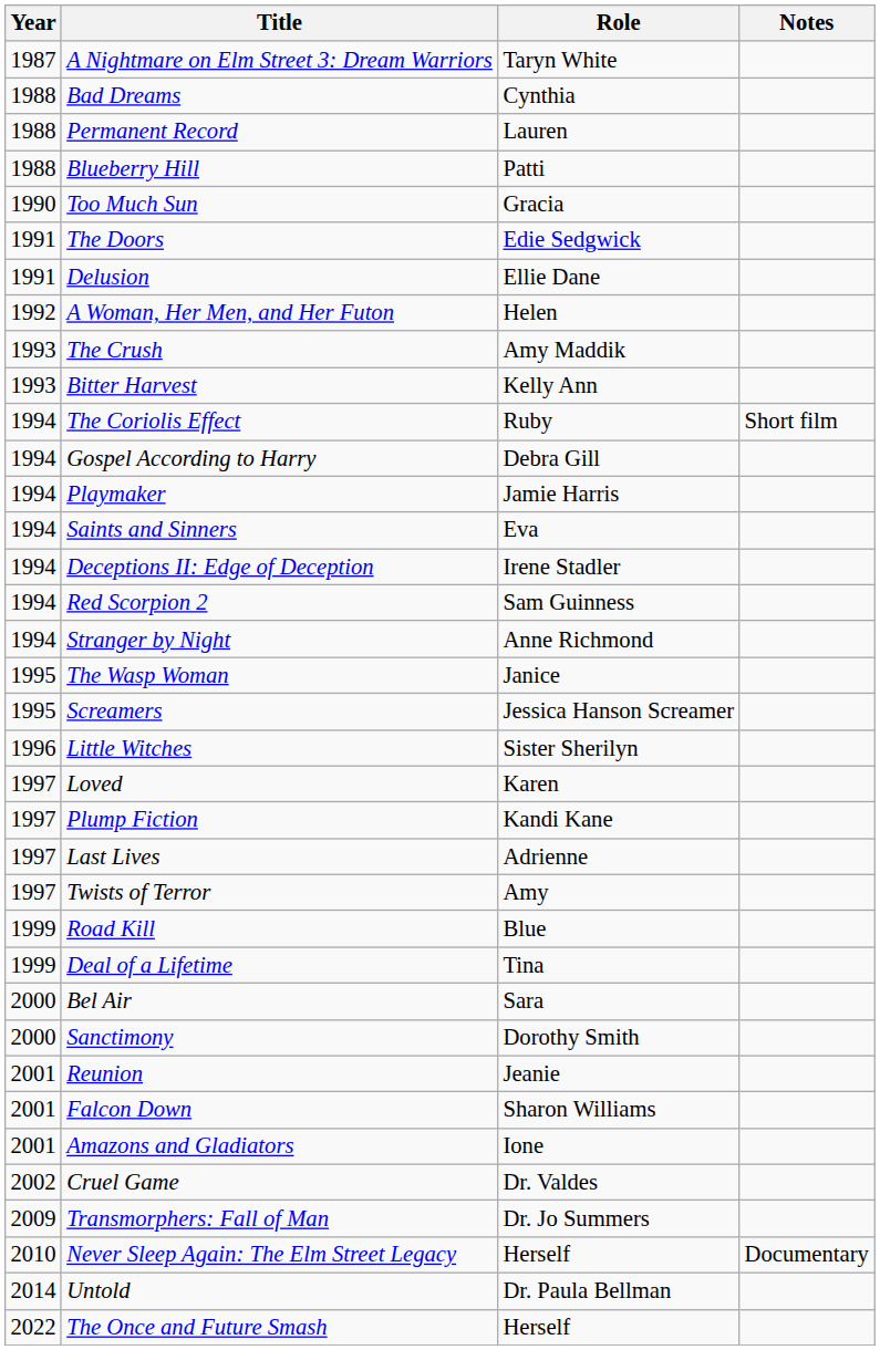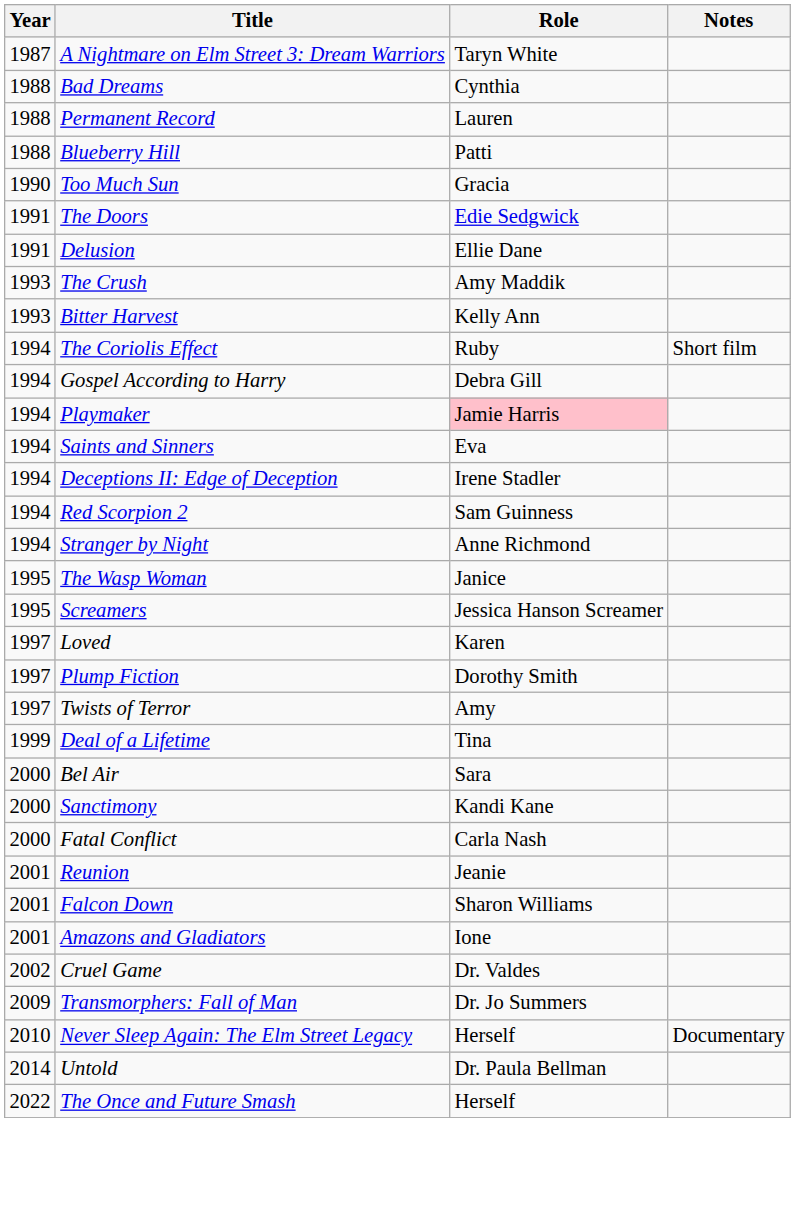- row: 1992 | A Woman, Her Men, and Her Futon | Helen
Playmaker | Role: no background -> pink background
- row: 1996 | Little Witches | Sister Sherilyn
Plump Fiction | Role: Kandi Kane -> Dorothy Smith
- row: 1997 | Last Lives | Adrienne
- row: 1999 | Road Kill | Blue
Sanctimony | Role: Dorothy Smith -> Kandi Kane
+ row: 2000 | Fatal Conflict | Carla Nash
